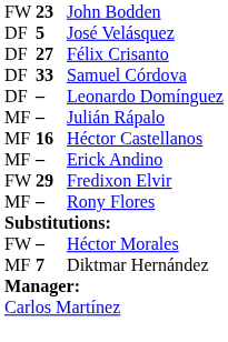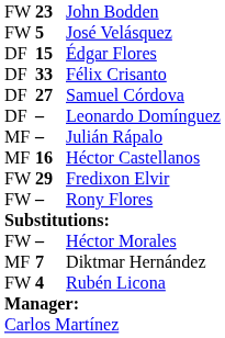José Velásquez | column 1: DF -> FW
+ row: DF | 15 | Édgar Flores
Félix Crisanto | column 2: 27 -> 33
Samuel Córdova | column 2: 33 -> 27
- row: MF | – | Erick Andino
Rony Flores | column 1: MF -> FW
+ row: FW | 4 | Rubén Licona
